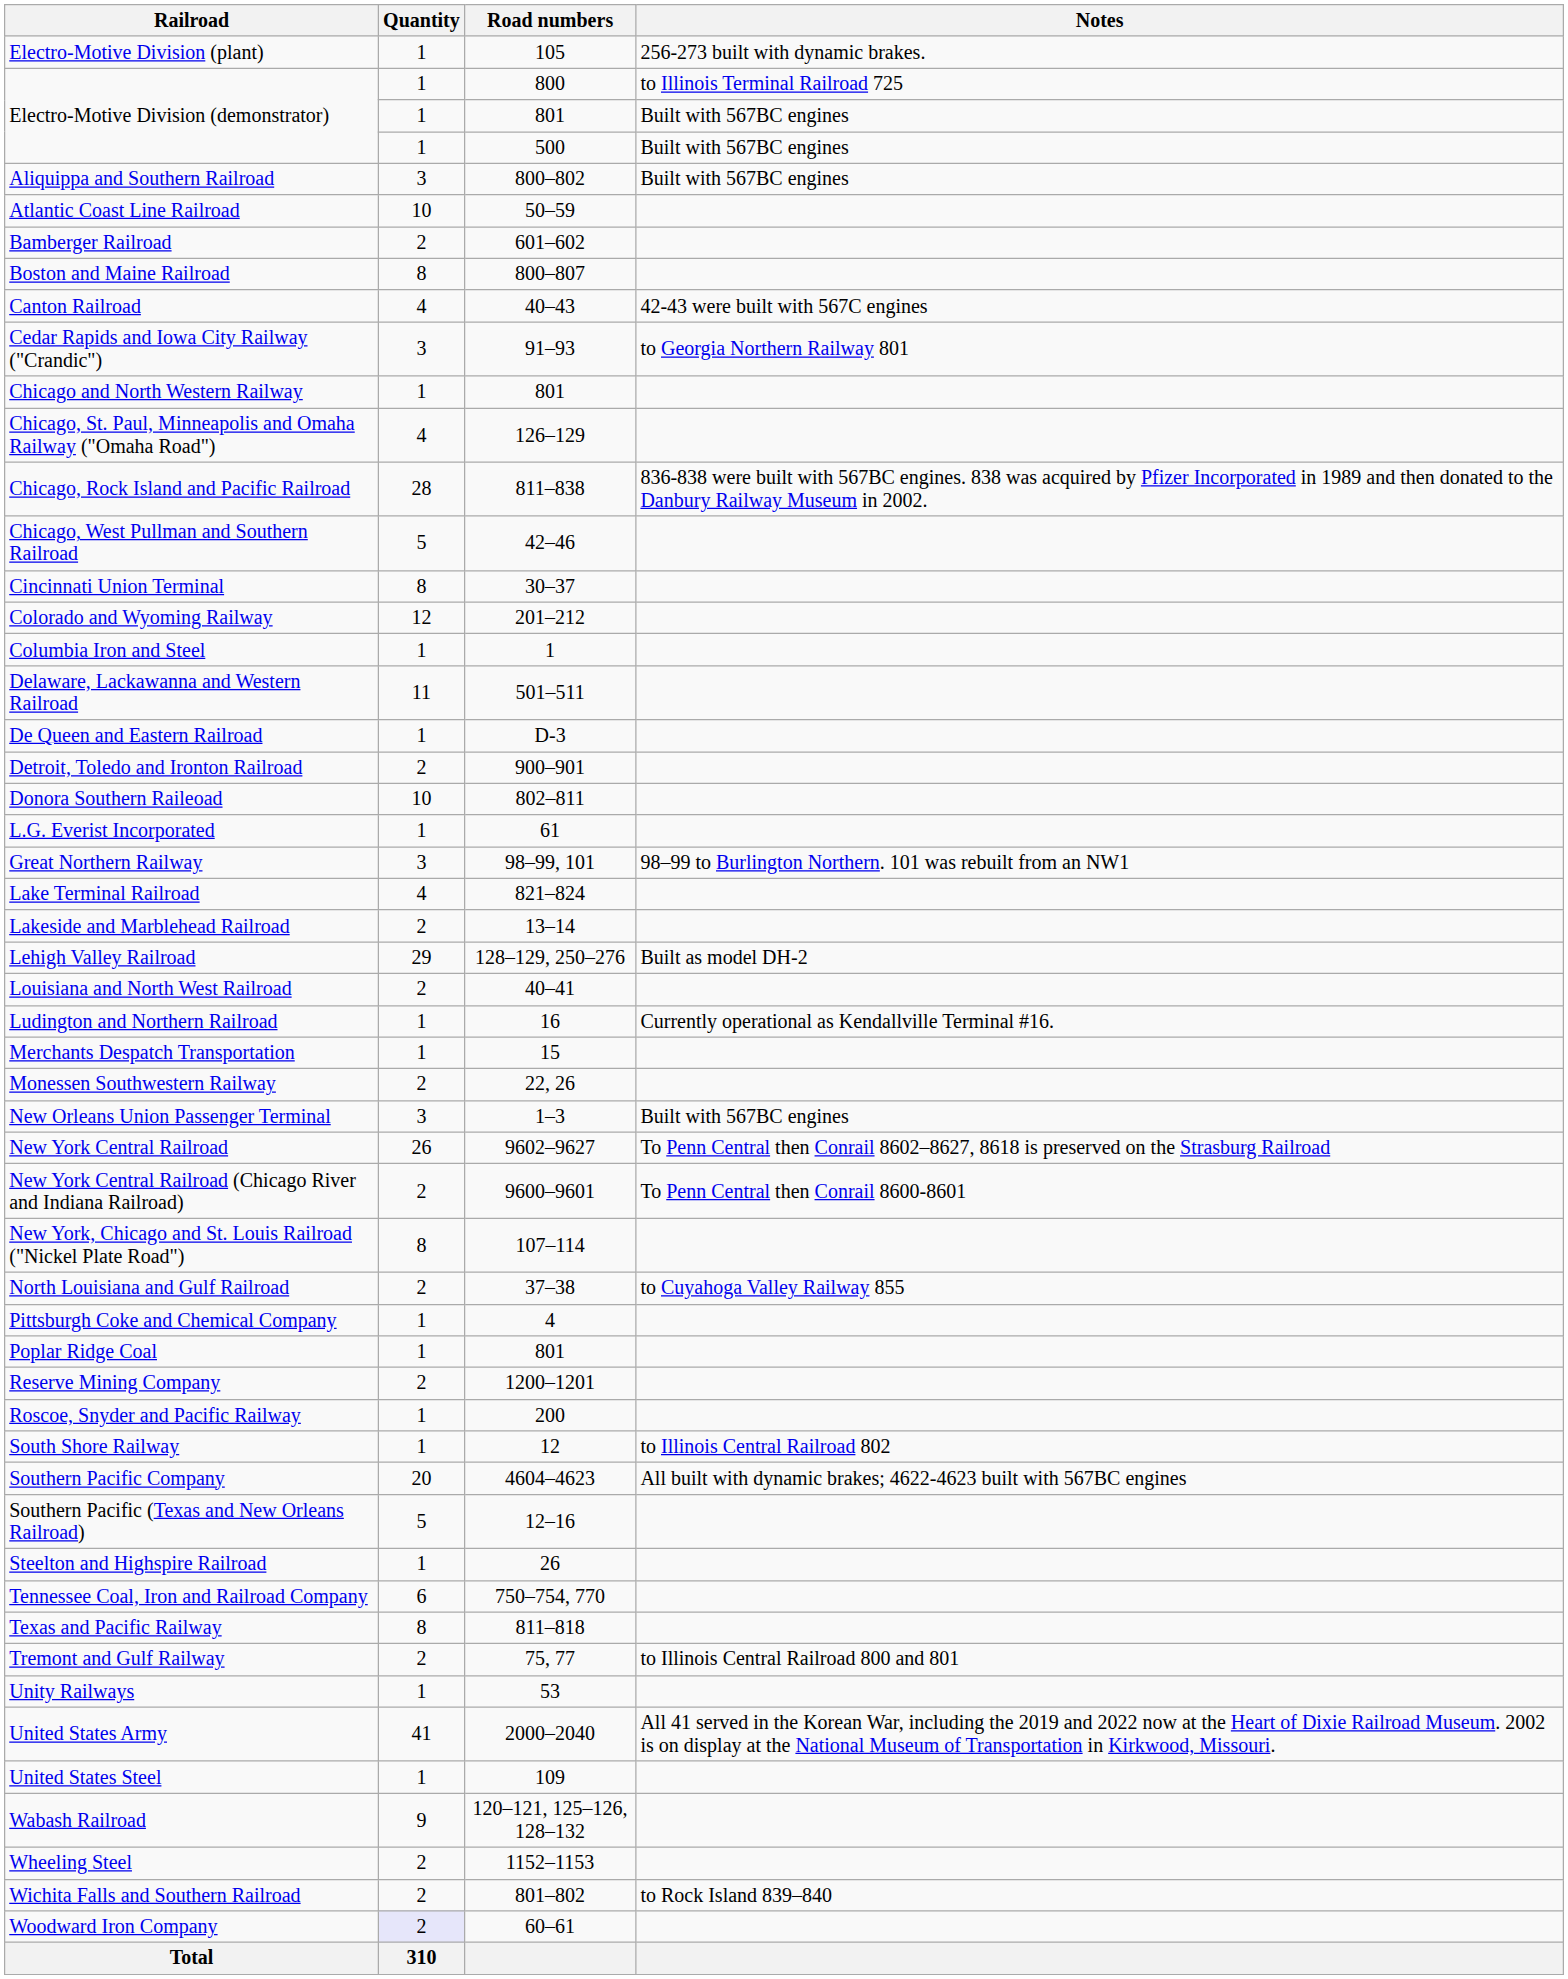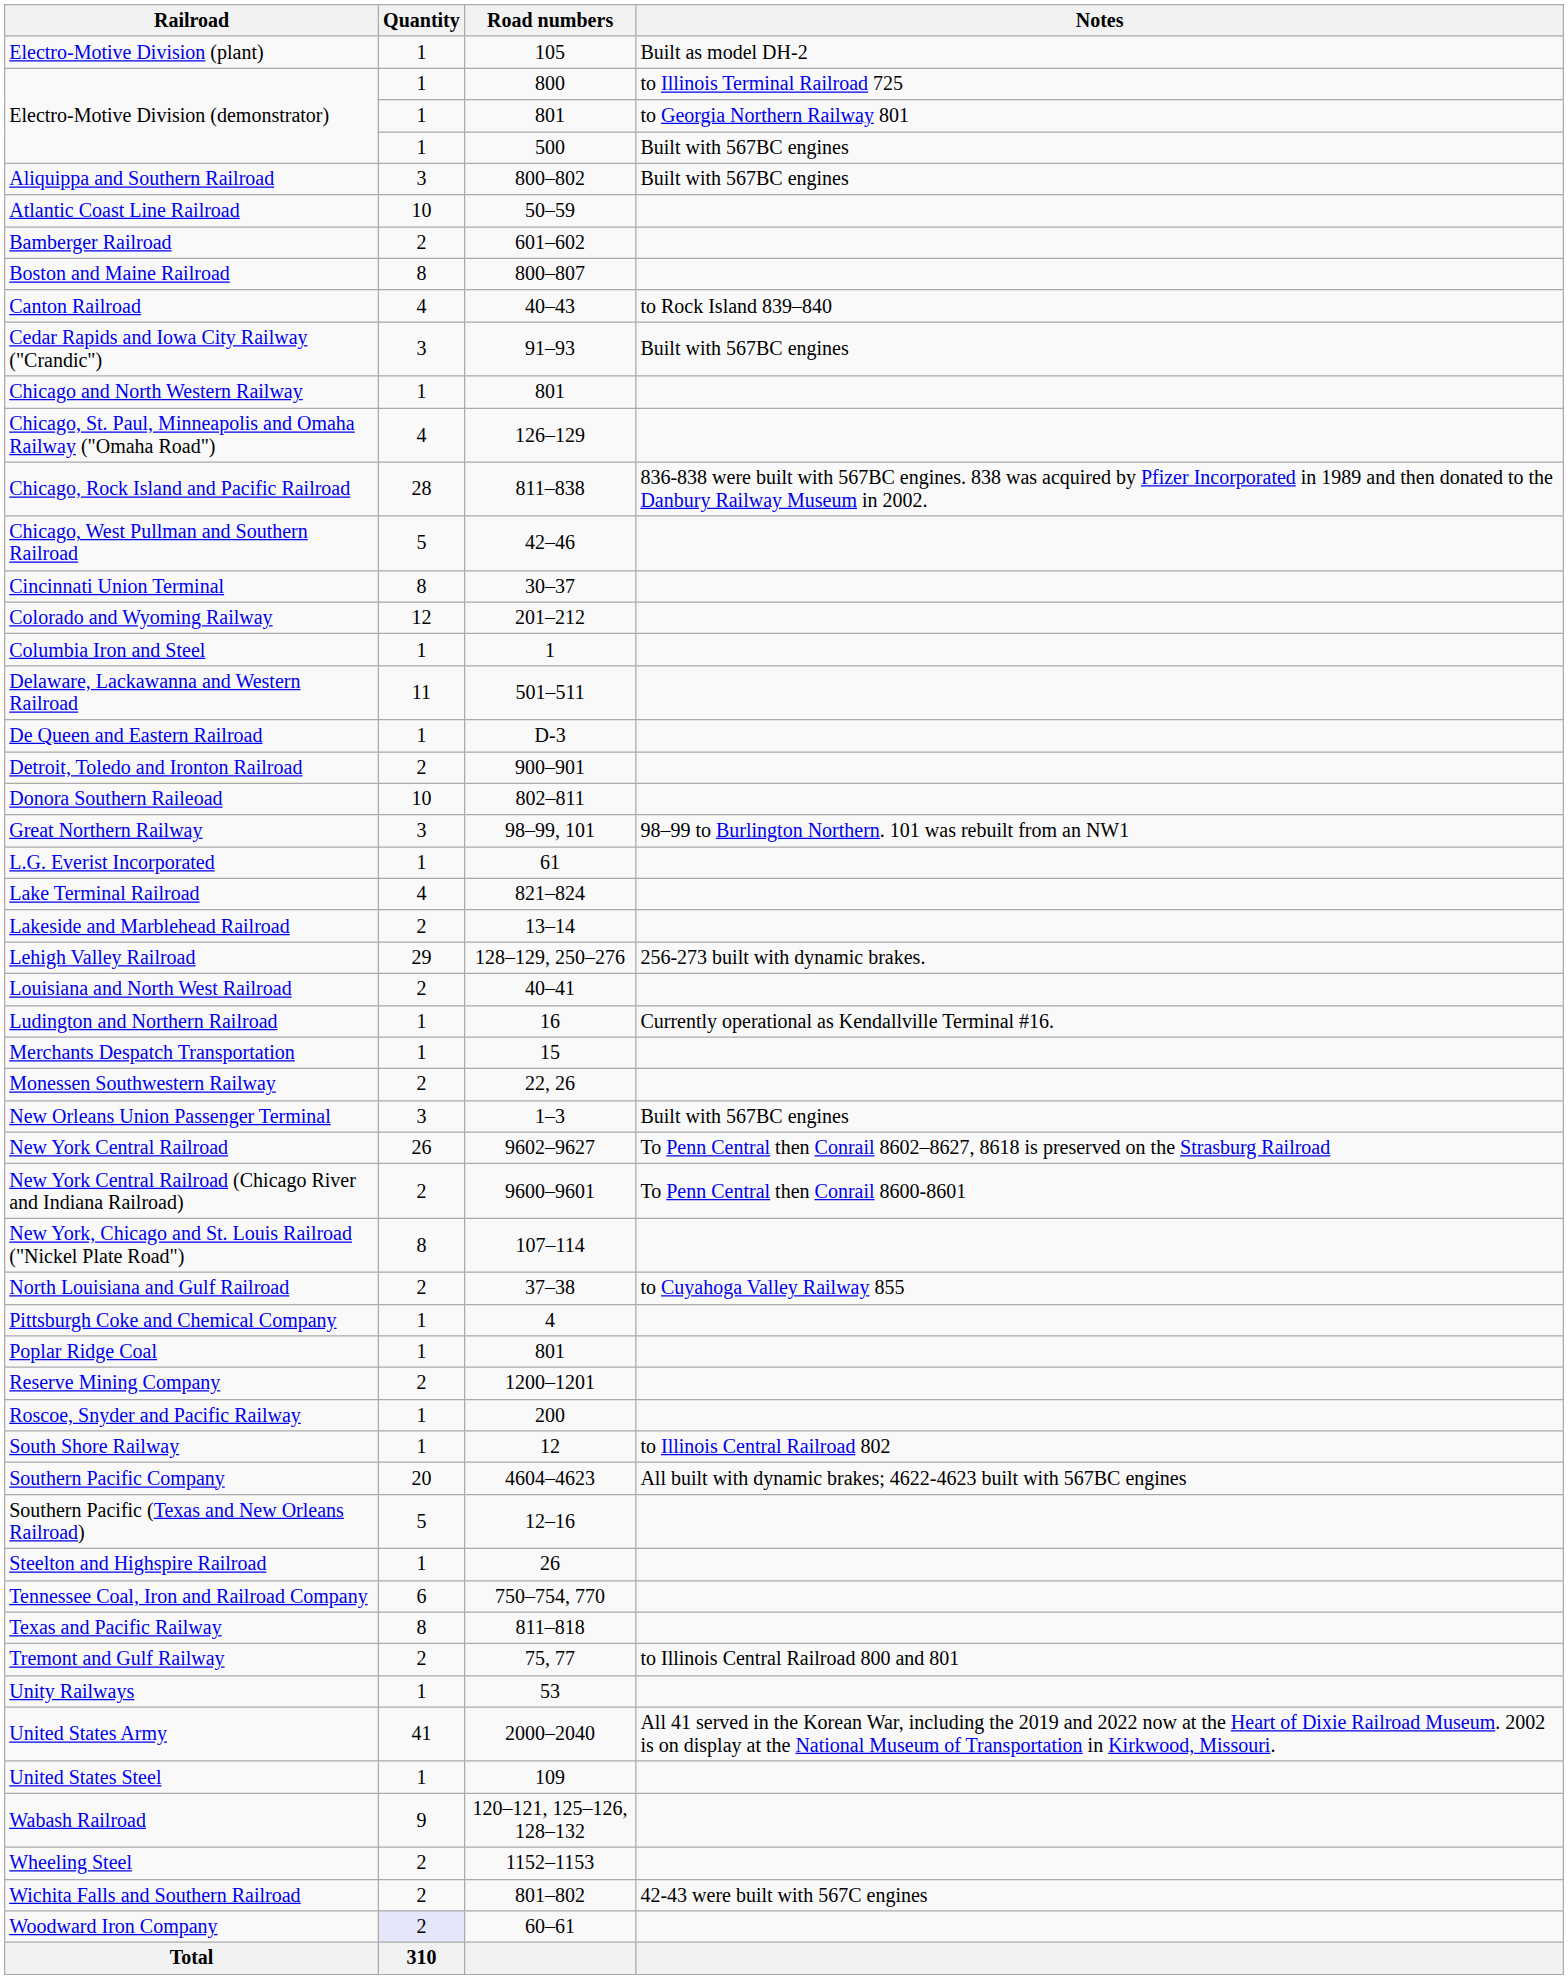Electro-Motive Division (plant) | Notes: 256-273 built with dynamic brakes. -> Built as model DH-2
Electro-Motive Division (demonstrator) / 801 | Notes: Built with 567BC engines -> to Georgia Northern Railway 801
Canton Railroad | Notes: 42-43 were built with 567C engines -> to Rock Island 839–840
Cedar Rapids and Iowa City Railway ("Crandic") | Notes: to Georgia Northern Railway 801 -> Built with 567BC engines
rows swapped: Great Northern Railway <-> L.G. Everist Incorporated
Lehigh Valley Railroad | Notes: Built as model DH-2 -> 256-273 built with dynamic brakes.
Wichita Falls and Southern Railroad | Notes: to Rock Island 839–840 -> 42-43 were built with 567C engines
